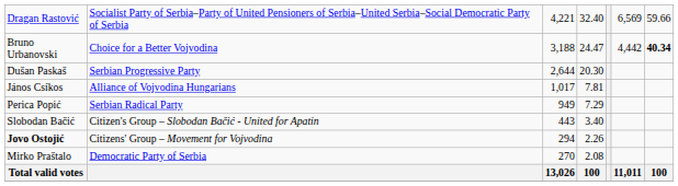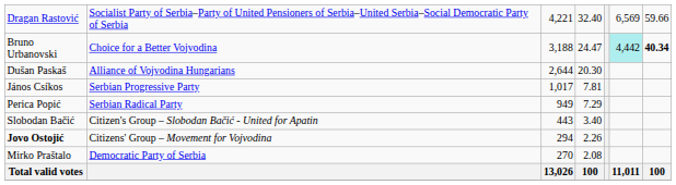Bruno Urbanovski | column 6: no background -> paleturquoise background
Dušan Paskaš | column 2: Serbian Progressive Party -> Alliance of Vojvodina Hungarians
János Csíkos | column 2: Alliance of Vojvodina Hungarians -> Serbian Progressive Party
